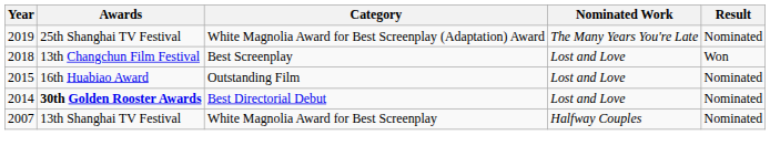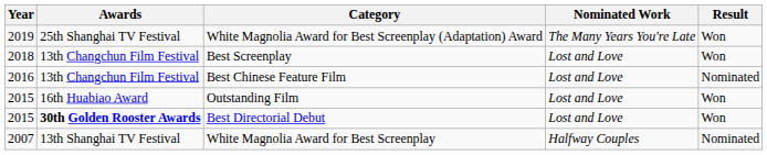White Magnolia Award for Best Screenplay (Adaptation) Award | Result: Nominated -> Won
+ row: 2016 | 13th Changchun Film Festival | Best Chinese Feature Film | Lost and Love | Nominated
Outstanding Film | Result: Nominated -> Won
Best Directorial Debut | Year: 2014 -> 2015
Best Directorial Debut | Result: Nominated -> Won
